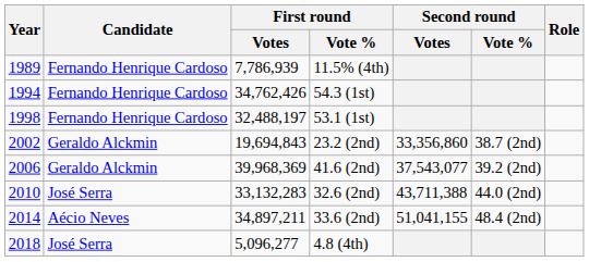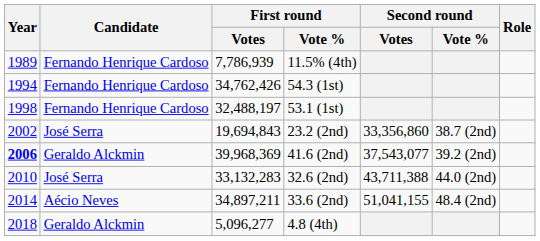23.2 (2nd) | Candidate: Geraldo Alckmin -> José Serra
41.6 (2nd) | Year: normal -> bold
4.8 (4th) | Candidate: José Serra -> Geraldo Alckmin
